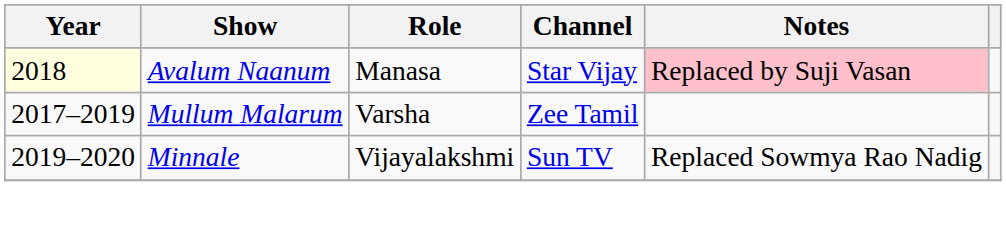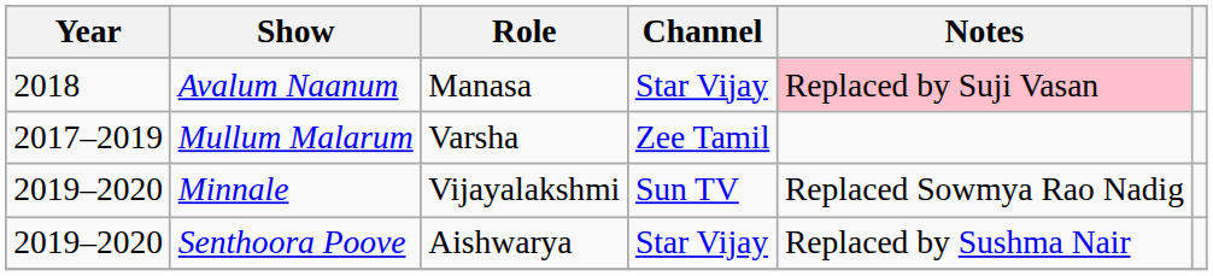Avalum Naanum | Year: lightyellow background -> no background
+ row: 2019–2020 | Senthoora Poove | Aishwarya | Star Vijay | Replaced by Sushma Nair
